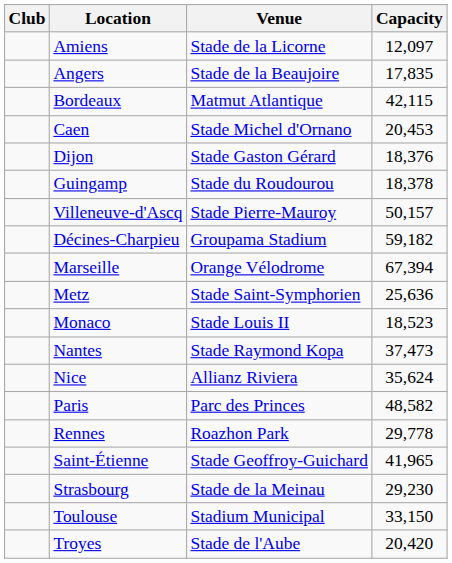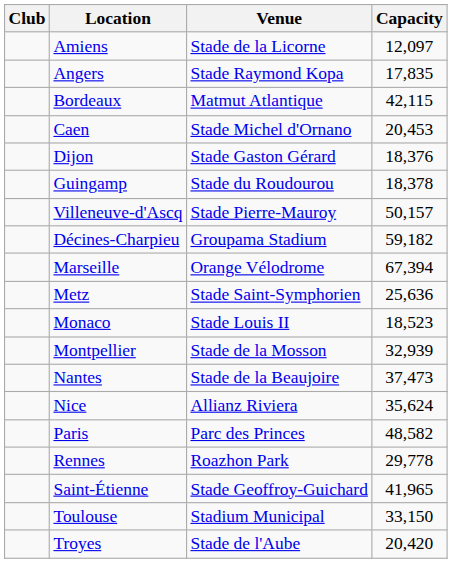Angers | Venue: Stade de la Beaujoire -> Stade Raymond Kopa
+ row: Montpellier | Stade de la Mosson | 32,939
Nantes | Venue: Stade Raymond Kopa -> Stade de la Beaujoire
- row: Strasbourg | Stade de la Meinau | 29,230
